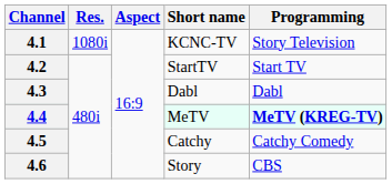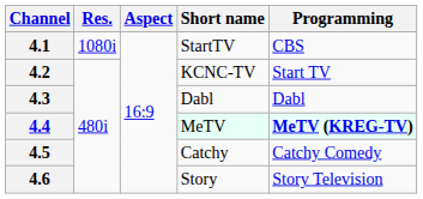4.1 | Short name: KCNC-TV -> StartTV
4.1 | Programming: Story Television -> CBS
4.2 | Short name: StartTV -> KCNC-TV
4.6 | Programming: CBS -> Story Television
